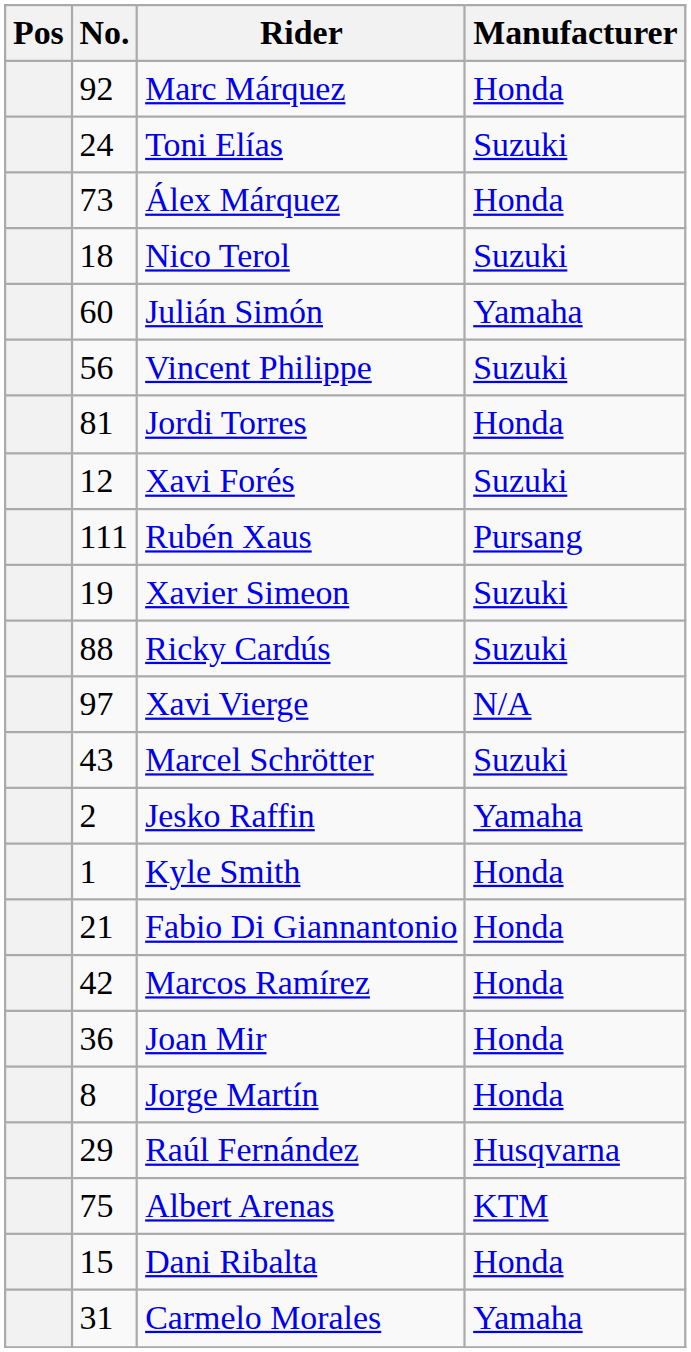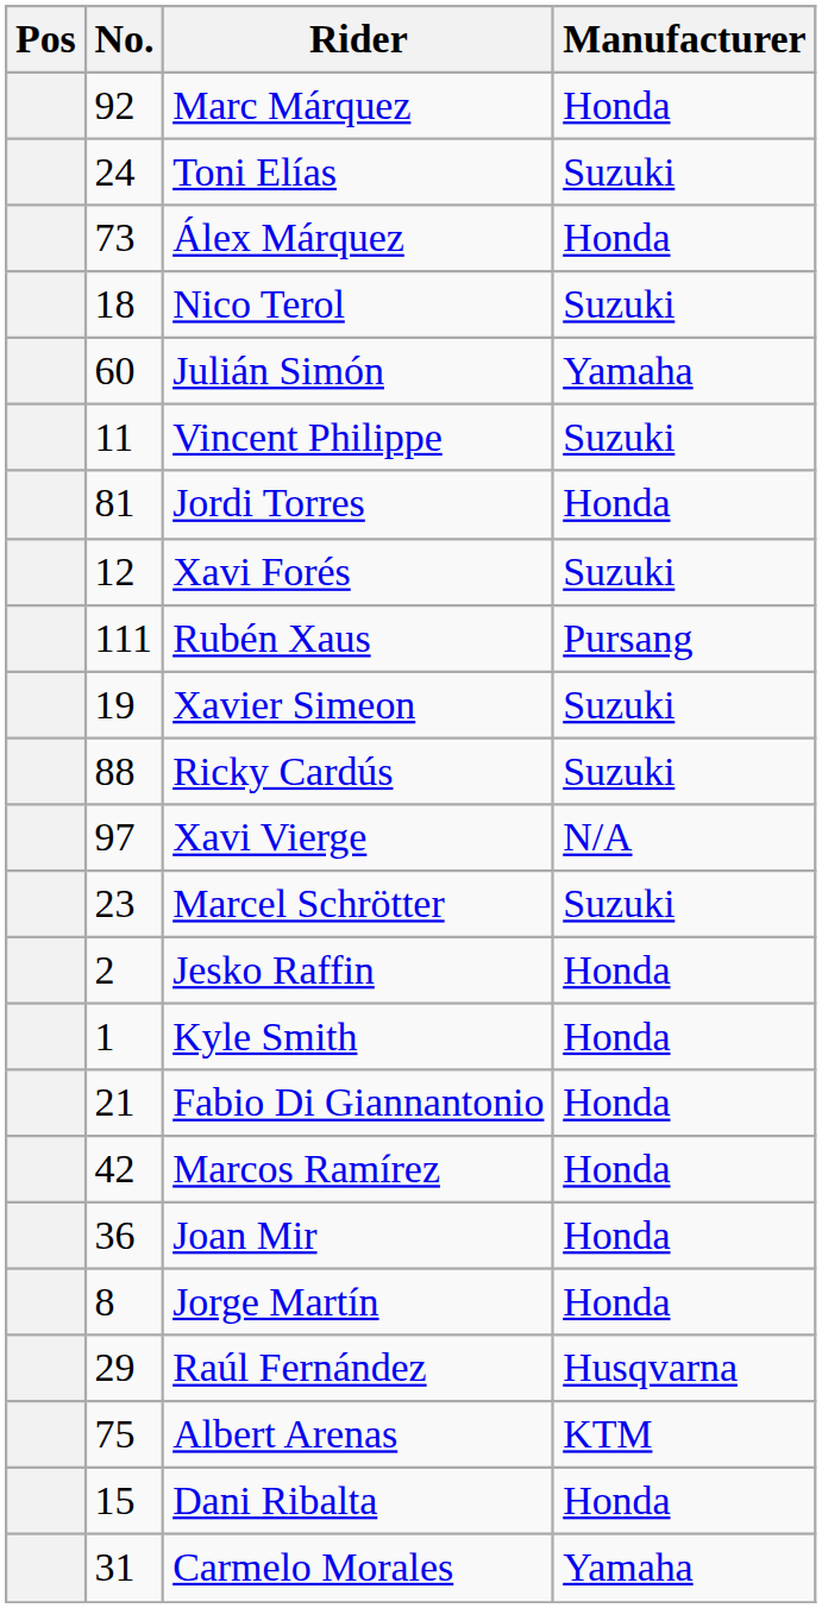Vincent Philippe | No.: 56 -> 11
Marcel Schrötter | No.: 43 -> 23
Jesko Raffin | Manufacturer: Yamaha -> Honda
